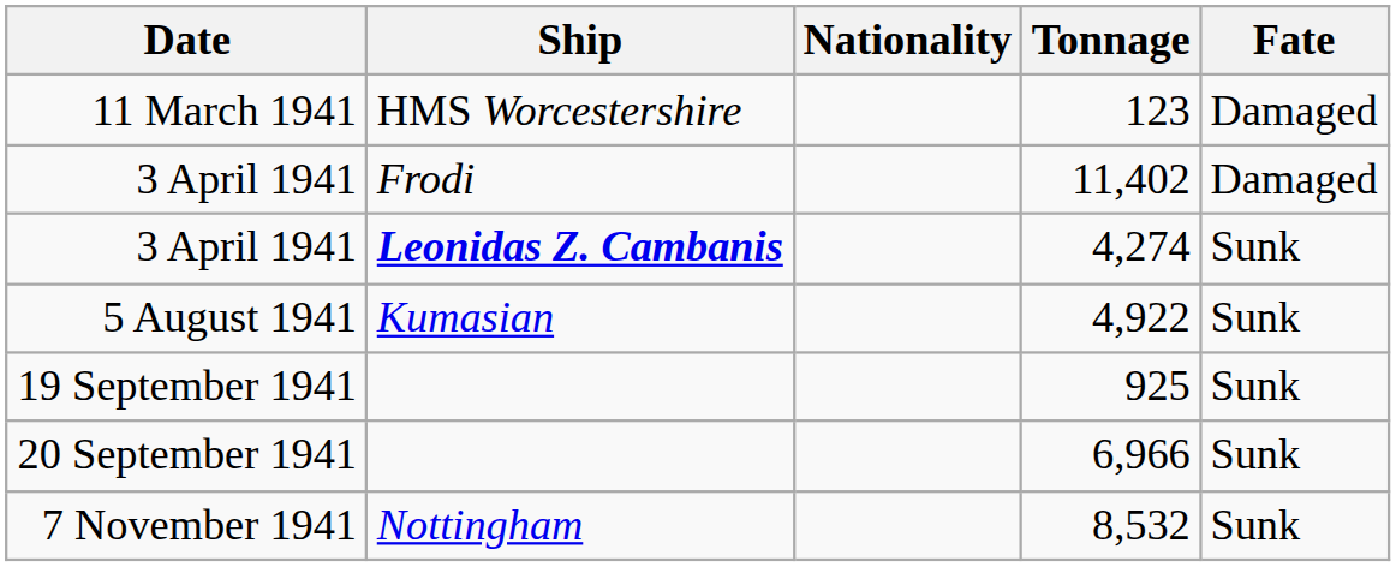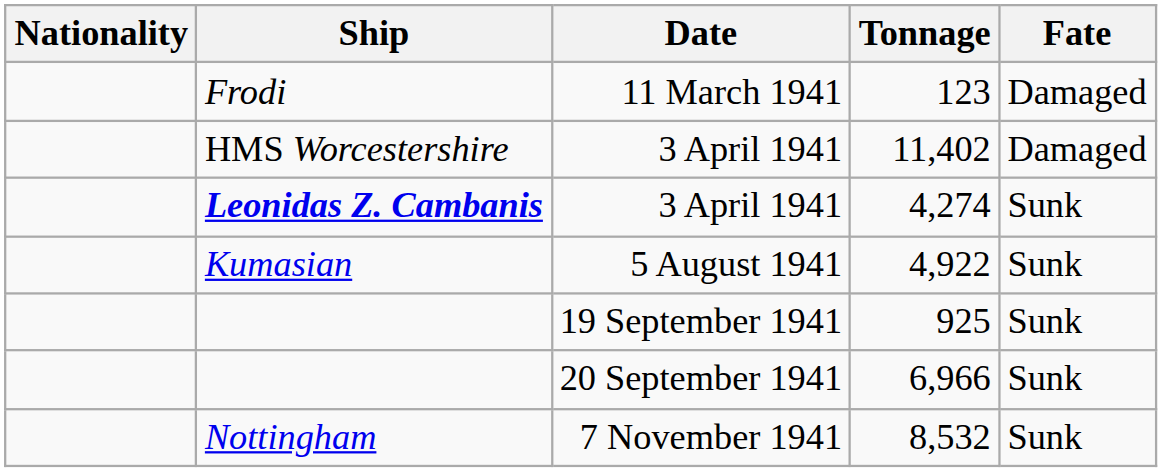columns swapped: Date <-> Nationality
123 | Ship: HMS Worcestershire -> Frodi
11,402 | Ship: Frodi -> HMS Worcestershire
